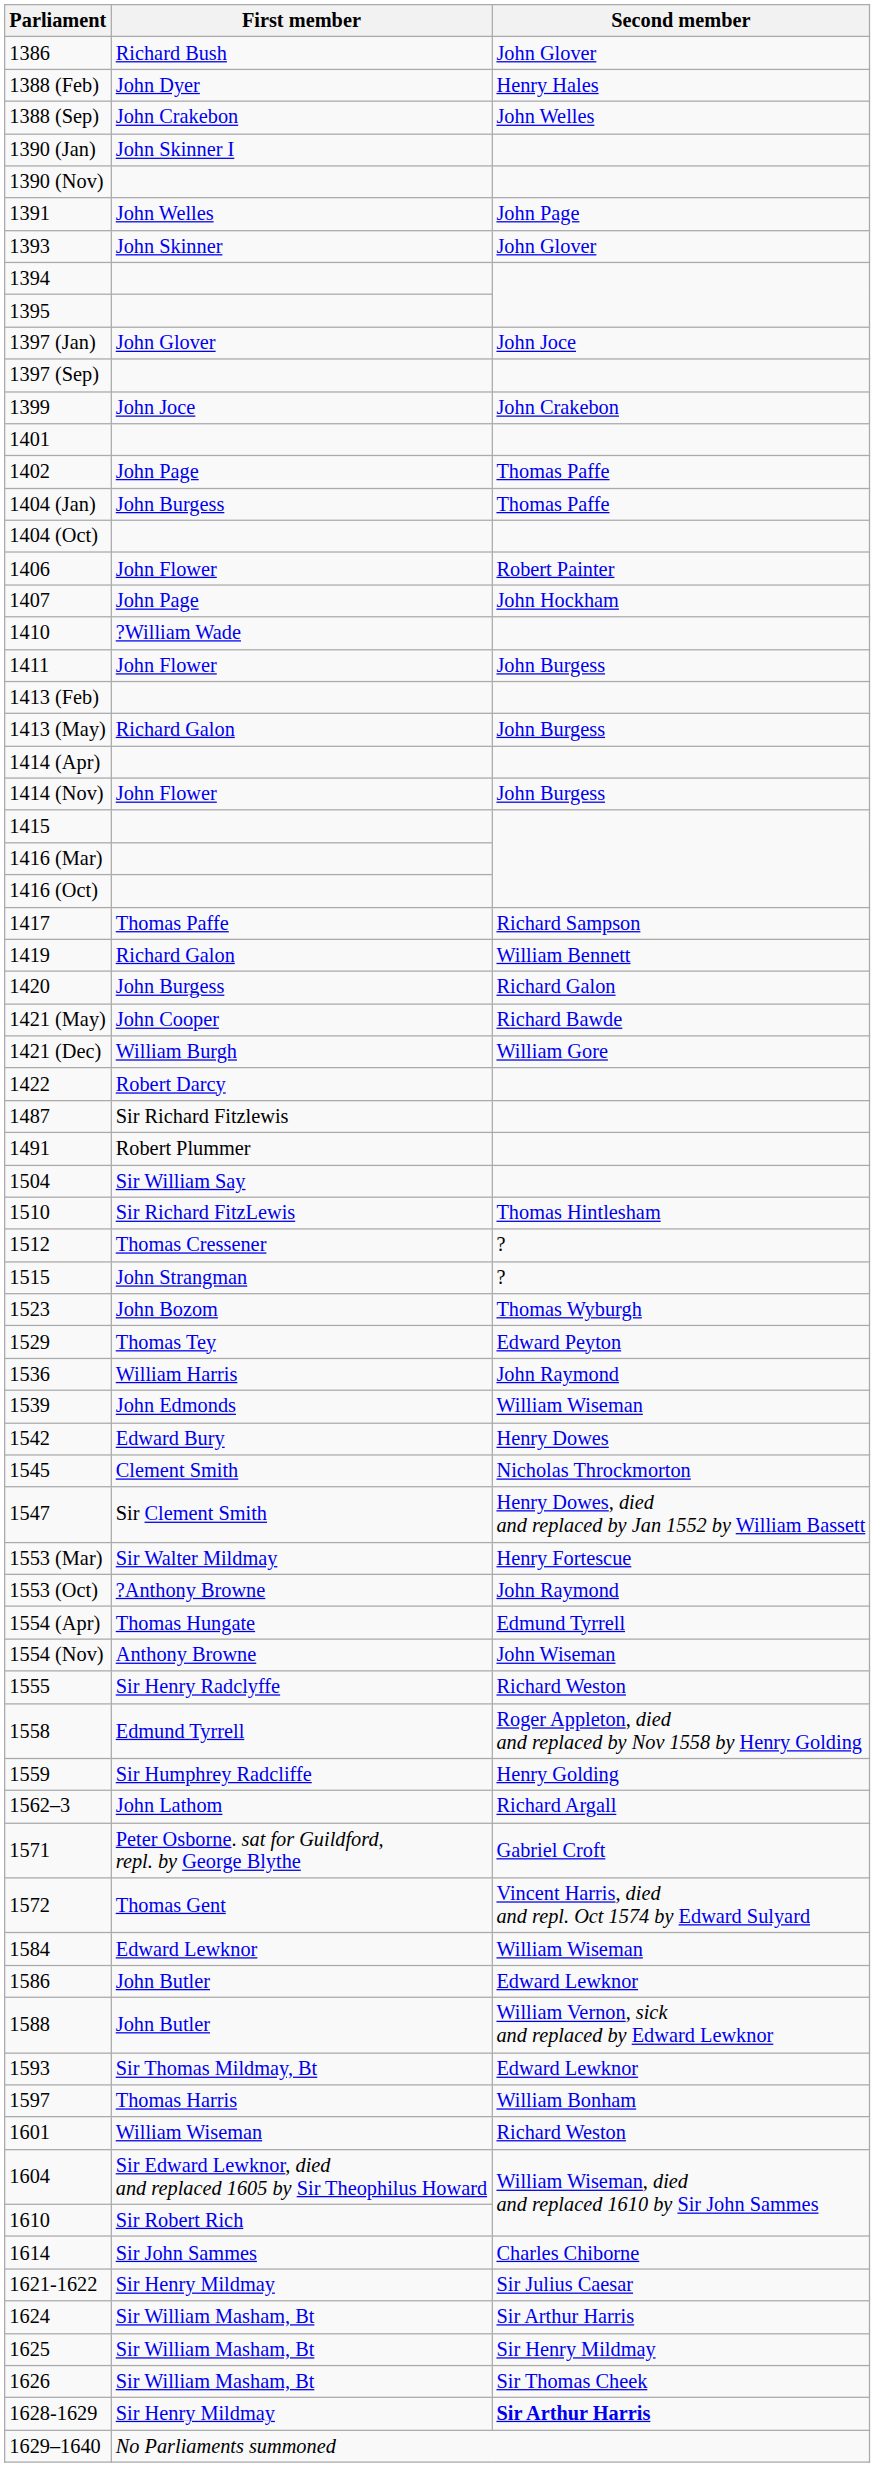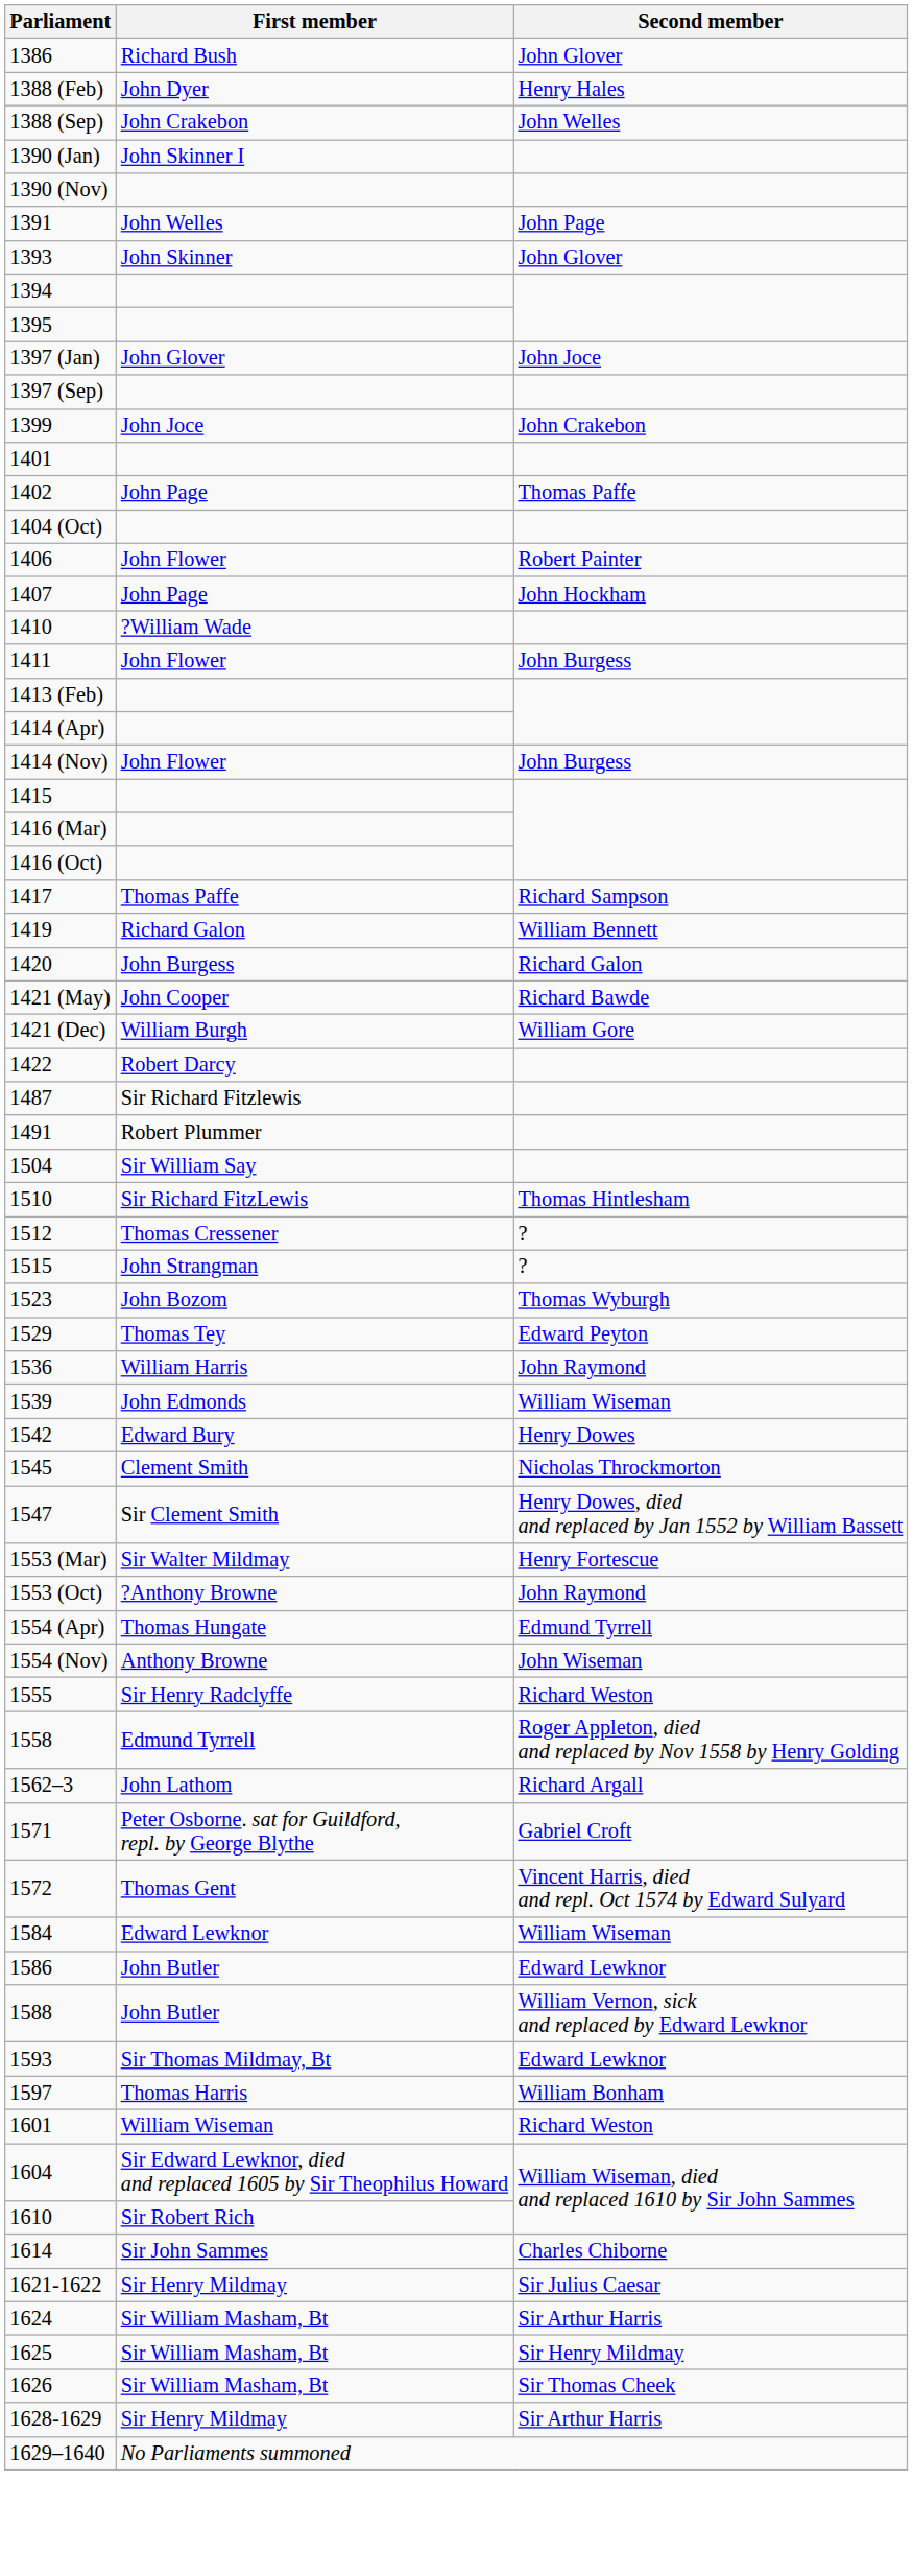- row: 1404 (Jan) | John Burgess | Thomas Paffe
- row: 1413 (May) | Richard Galon | John Burgess
- row: 1559 | Sir Humphrey Radcliffe | Henry Golding
1628-1629 | Second member: bold -> normal
